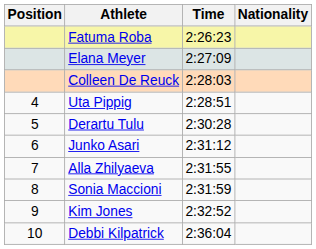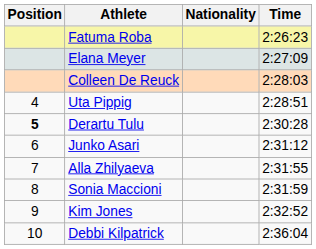columns swapped: Nationality <-> Time
Derartu Tulu | Position: normal -> bold
